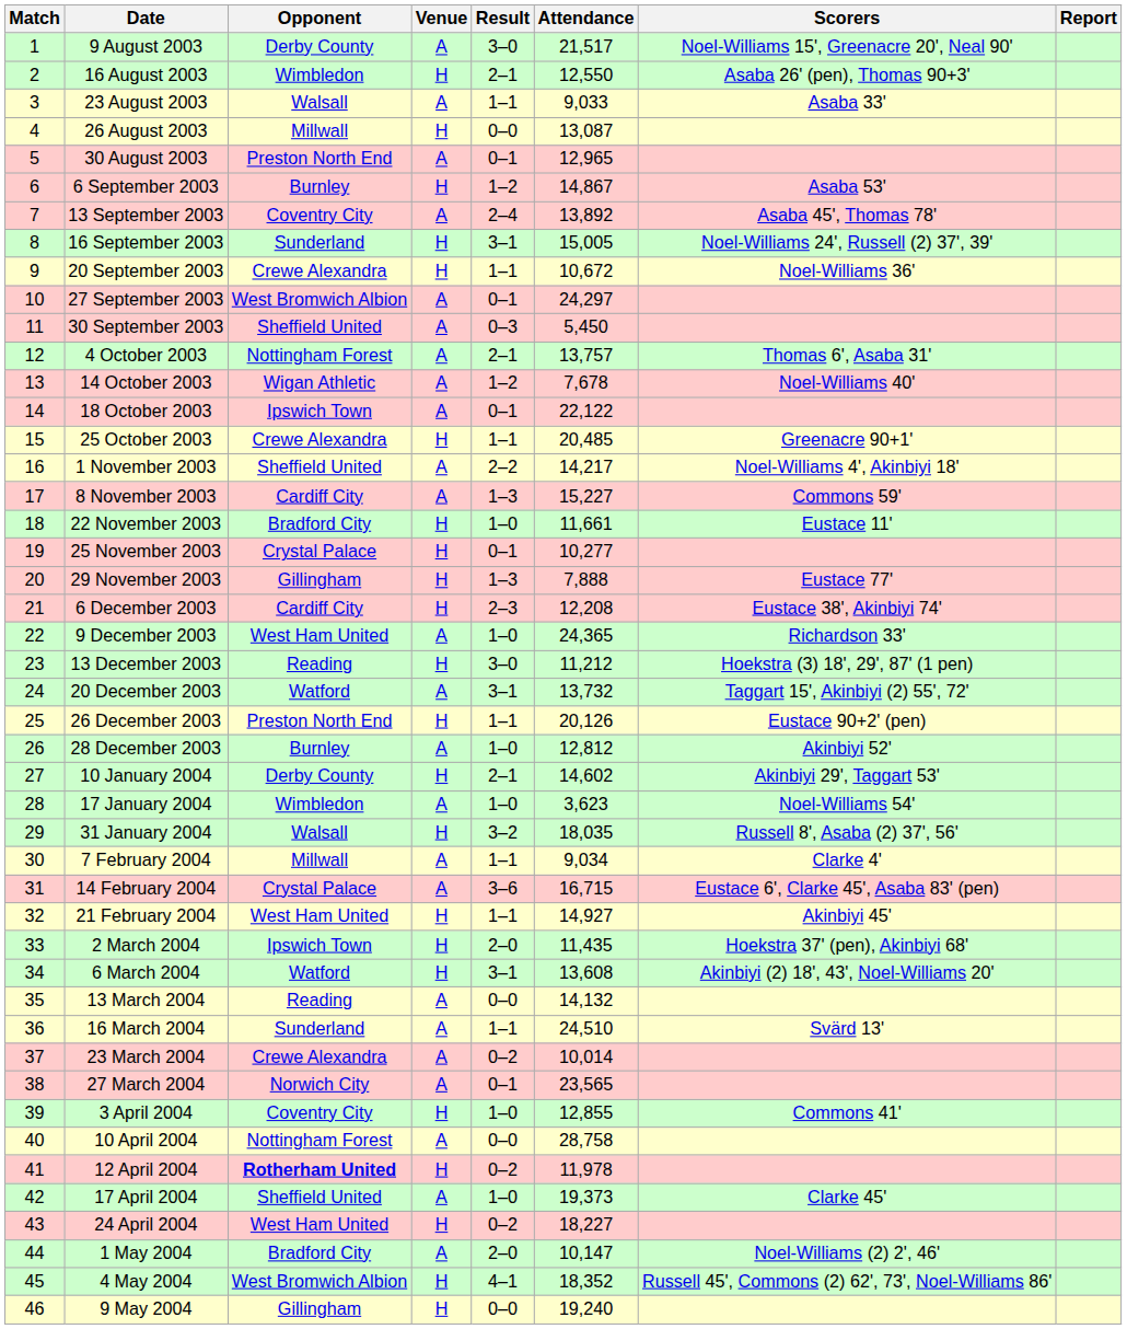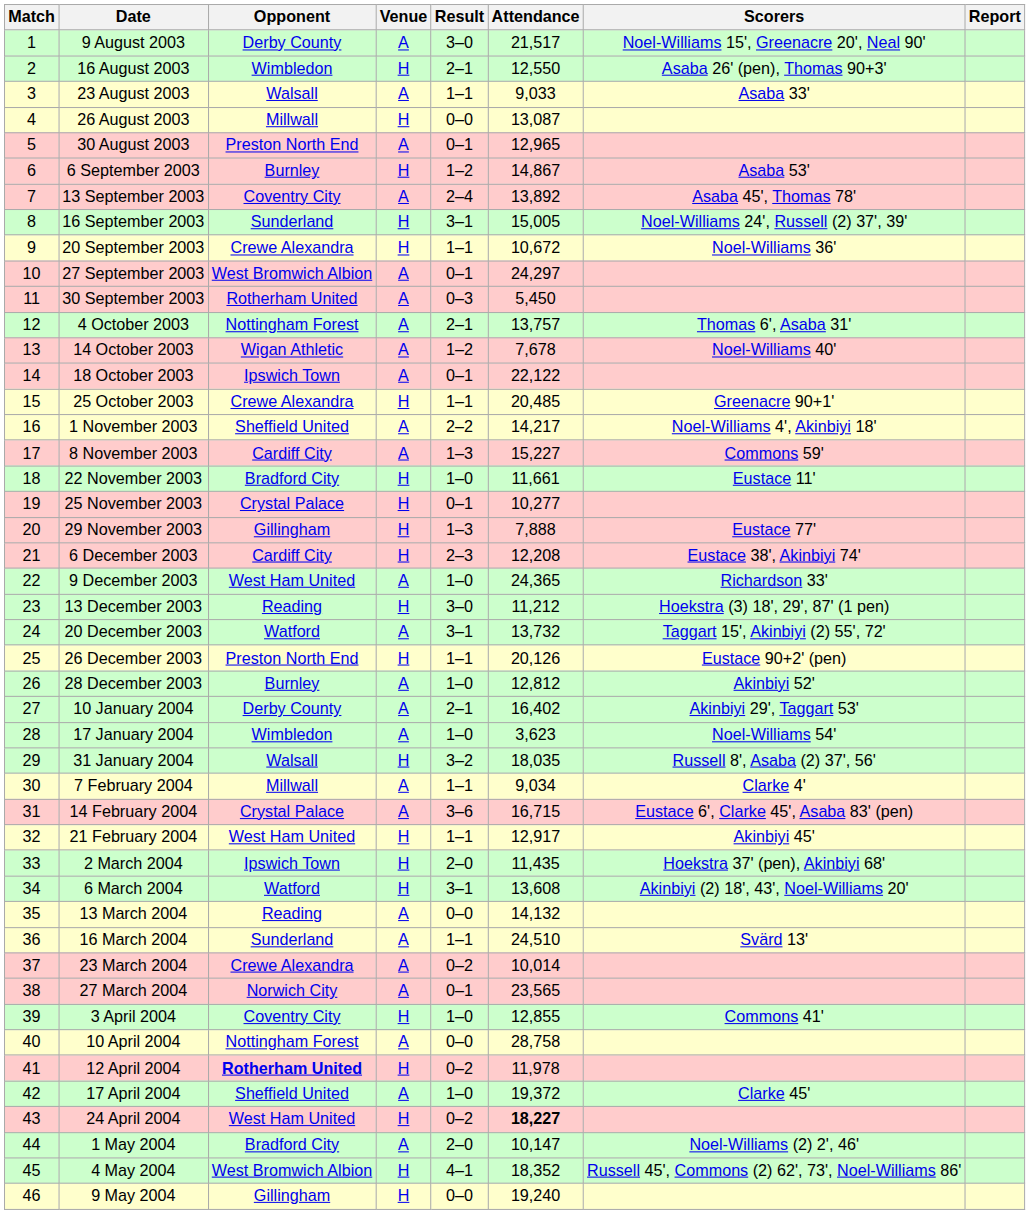30 September 2003 | Opponent: Sheffield United -> Rotherham United
10 January 2004 | Venue: H -> A
10 January 2004 | Attendance: 14,602 -> 16,402
21 February 2004 | Attendance: 14,927 -> 12,917
17 April 2004 | Attendance: 19,373 -> 19,372
24 April 2004 | Attendance: normal -> bold
